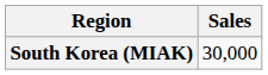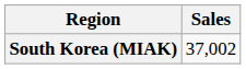South Korea (MIAK) | Sales: 30,000 -> 37,002
